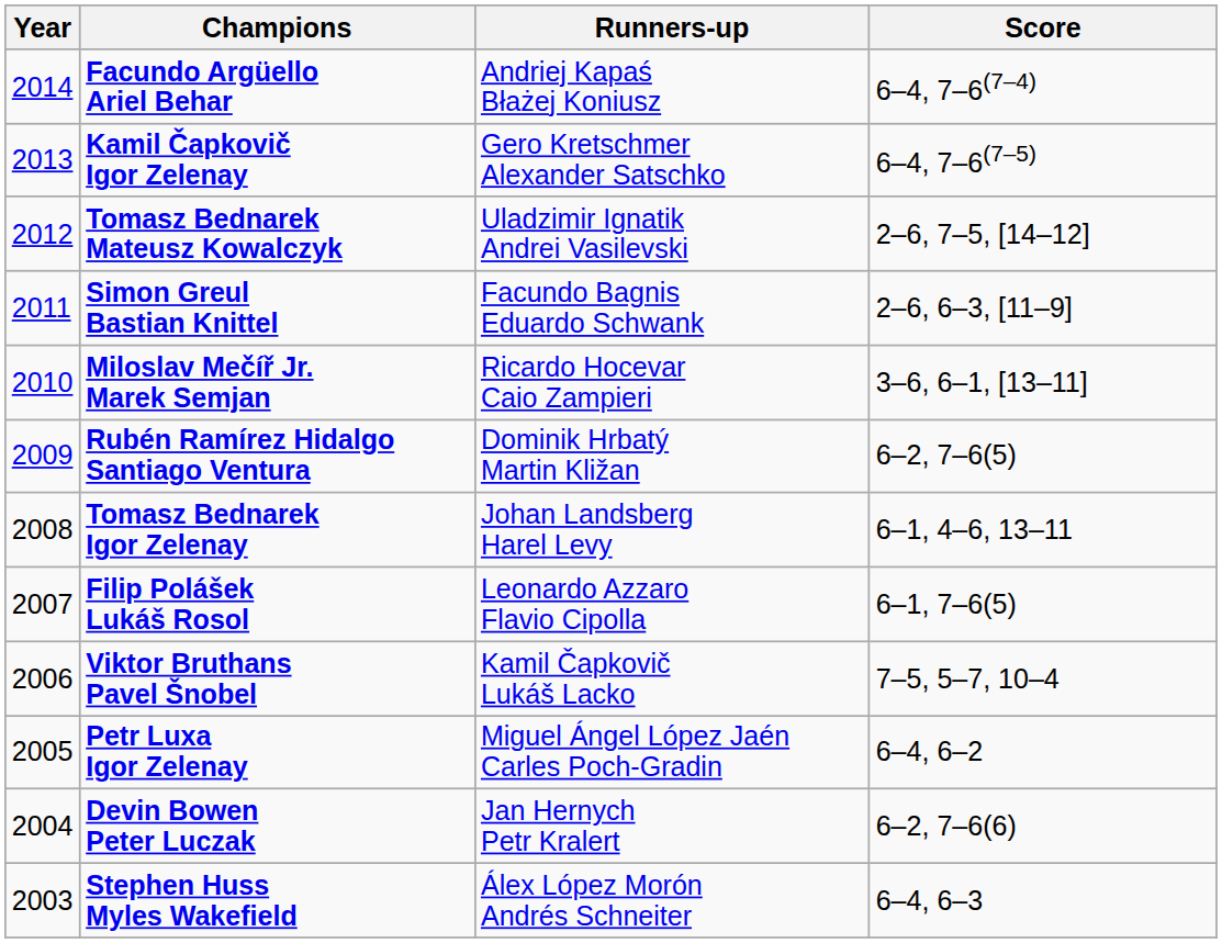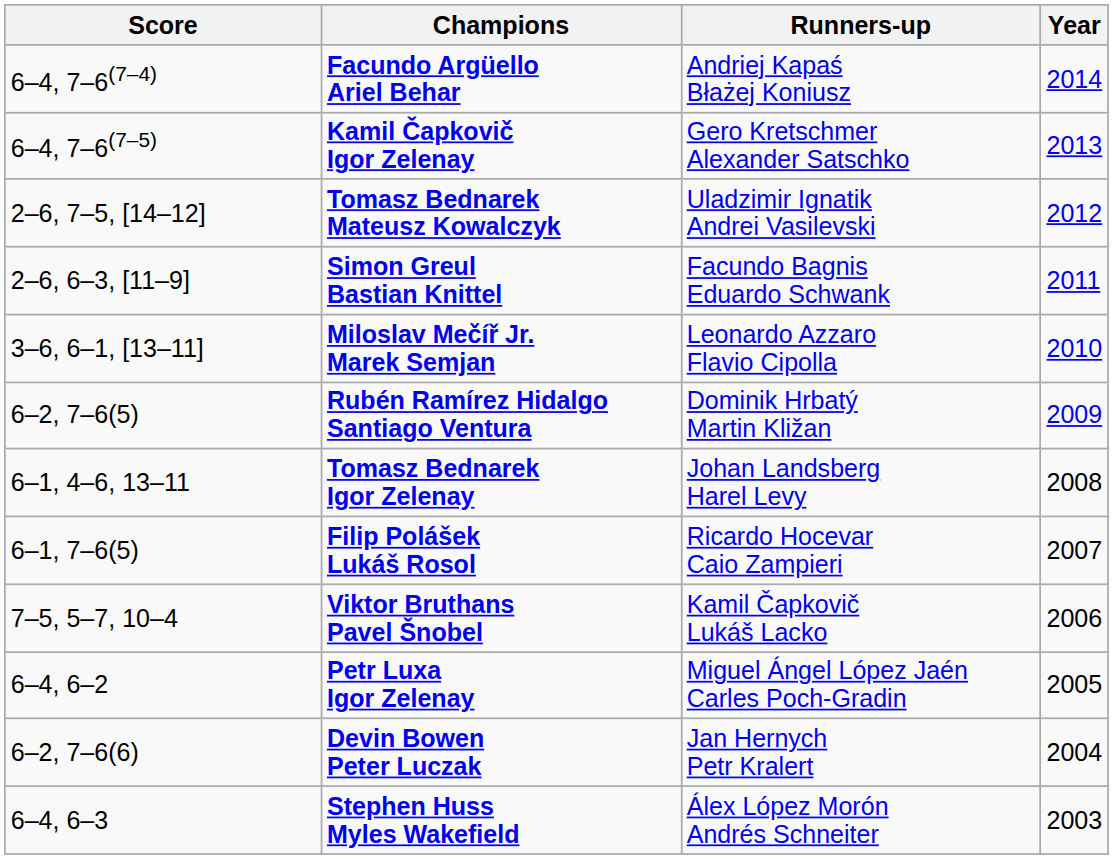columns swapped: Year <-> Score
Miloslav Mečíř Jr. Marek Semjan | Runners-up: Ricardo Hocevar Caio Zampieri -> Leonardo Azzaro Flavio Cipolla
Filip Polášek Lukáš Rosol | Runners-up: Leonardo Azzaro Flavio Cipolla -> Ricardo Hocevar Caio Zampieri
